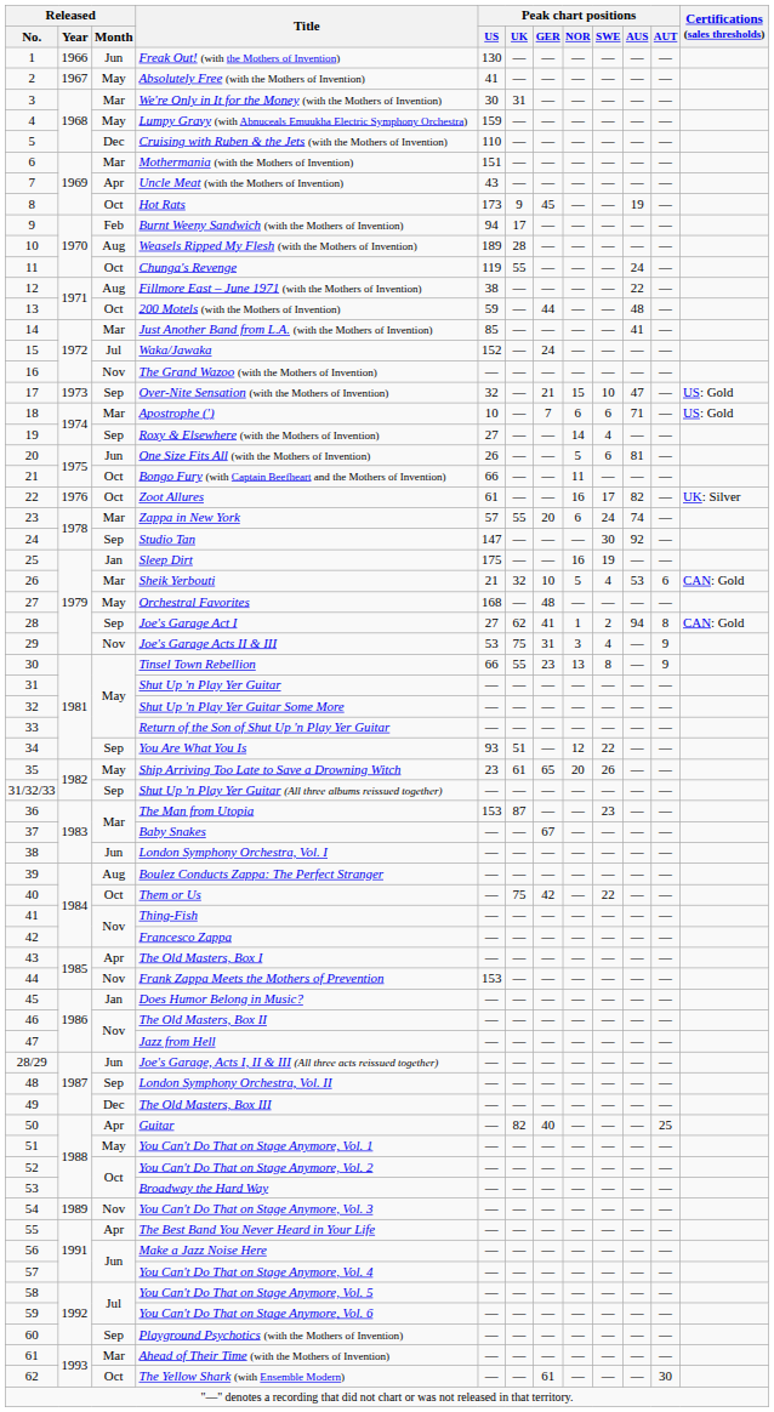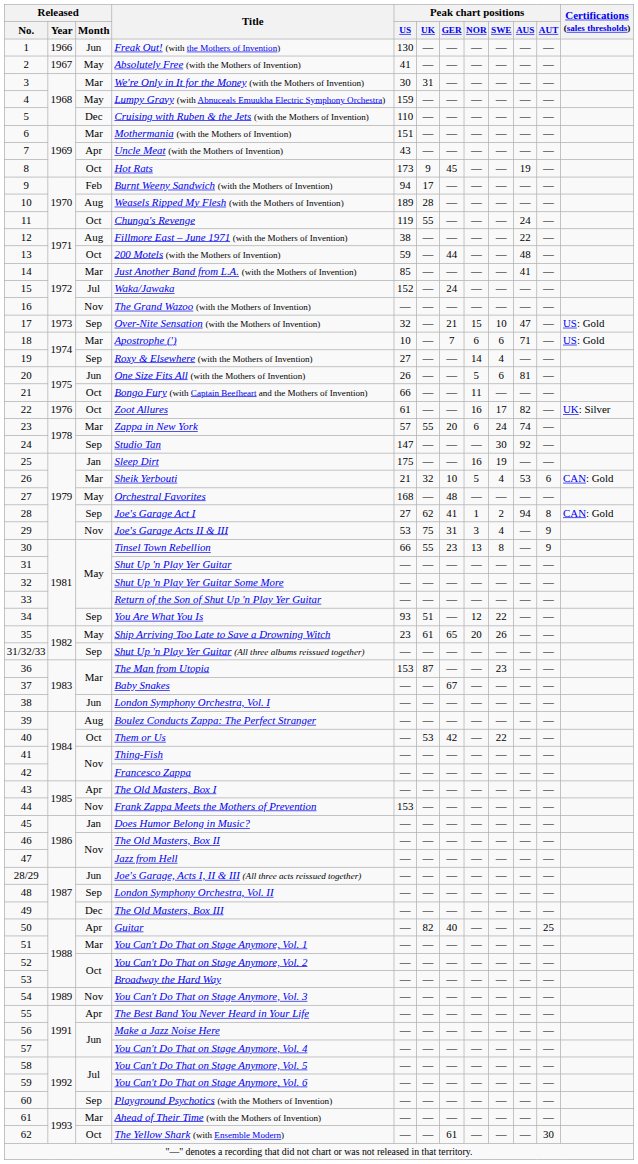Them or Us | Peak chart positions / UK: 75 -> 53
You Can't Do That on Stage Anymore, Vol. 1 | Released / Month: May -> Mar
